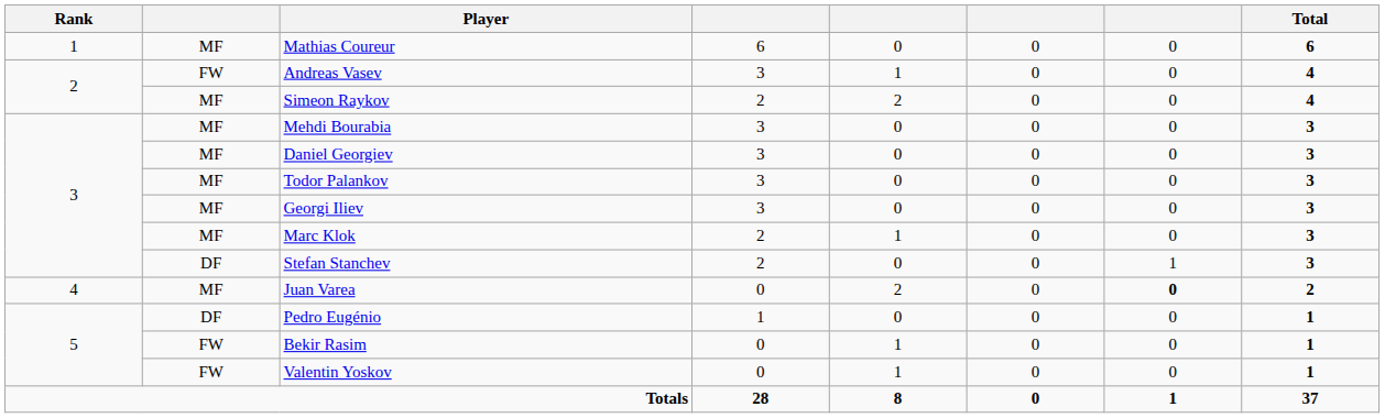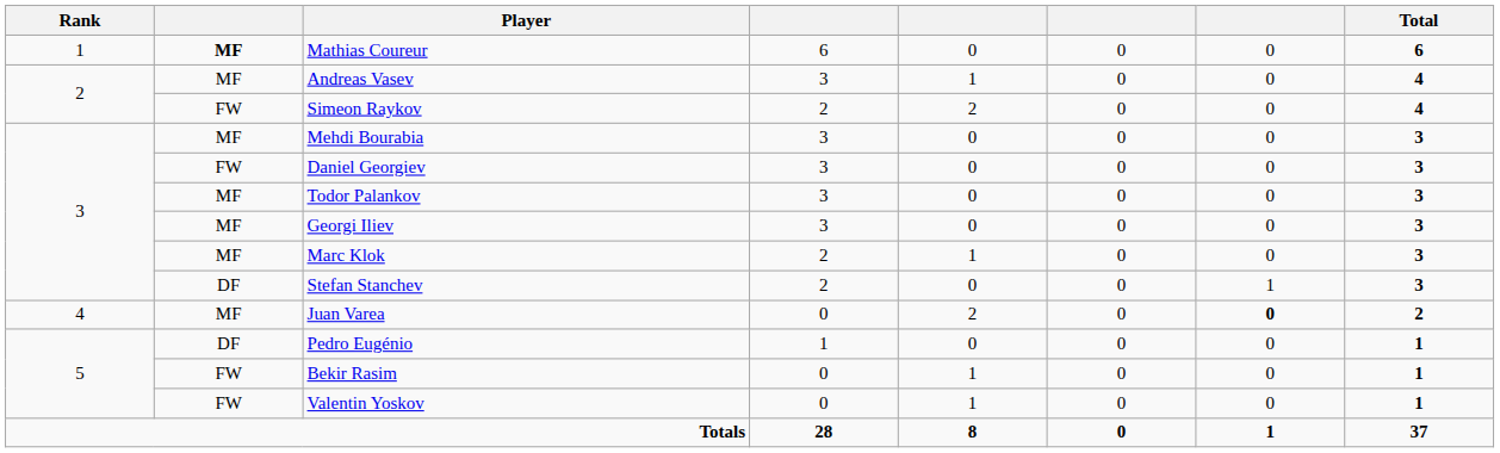Mathias Coureur | column 2: normal -> bold
Andreas Vasev | column 2: FW -> MF
Simeon Raykov | column 2: MF -> FW
Daniel Georgiev | column 2: MF -> FW
